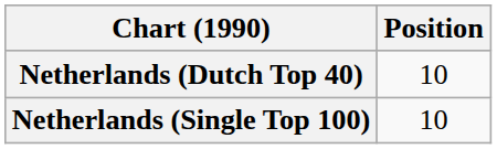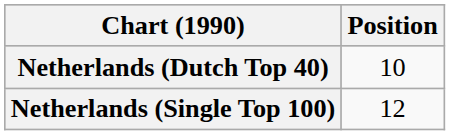Netherlands (Single Top 100) | Position: 10 -> 12
